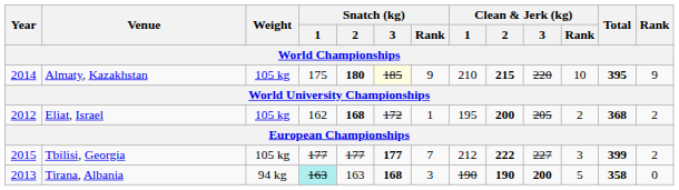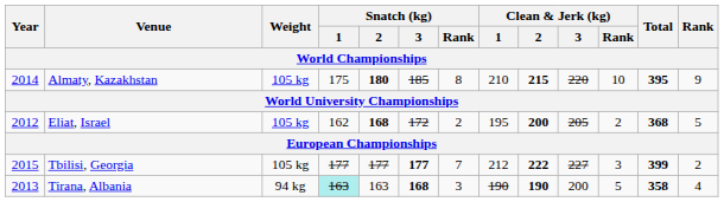Almaty, Kazakhstan | Snatch (kg) / 3: lightyellow background -> no background
Almaty, Kazakhstan | Snatch (kg) / Rank: 9 -> 8
Eliat, Israel | Snatch (kg) / Rank: 1 -> 2
Eliat, Israel | Rank: 2 -> 5
Tirana, Albania | Clean & Jerk (kg) / 3: bold -> normal
Tirana, Albania | Rank: 0 -> 4
